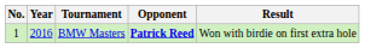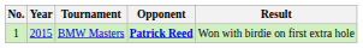BMW Masters | Year: 2016 -> 2015
